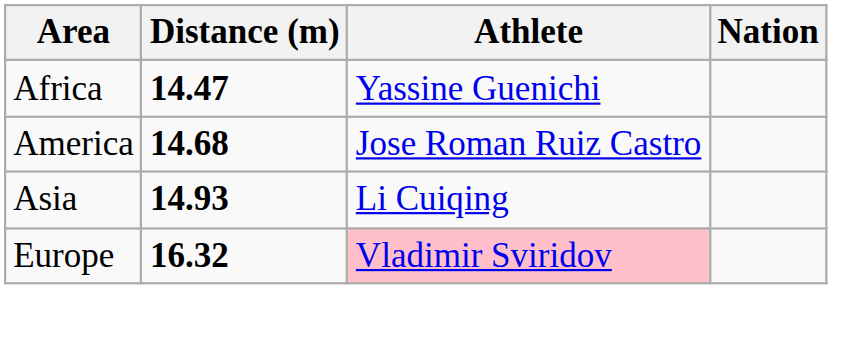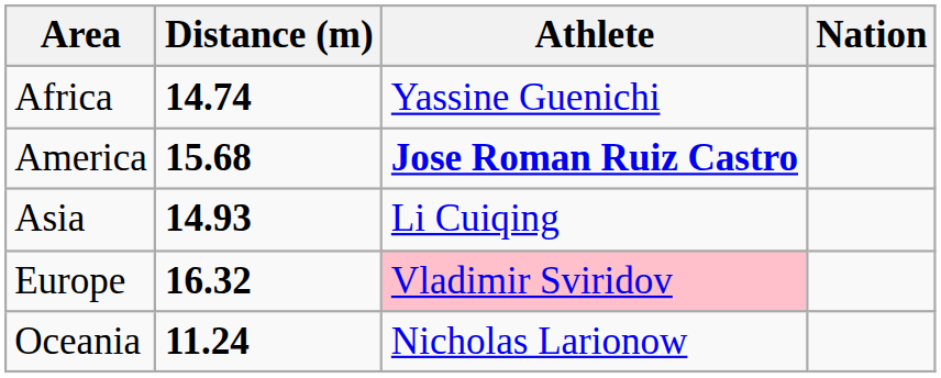Africa | Distance (m): 14.47 -> 14.74
America | Distance (m): 14.68 -> 15.68
America | Athlete: normal -> bold
+ row: Oceania | 11.24 | Nicholas Larionow
